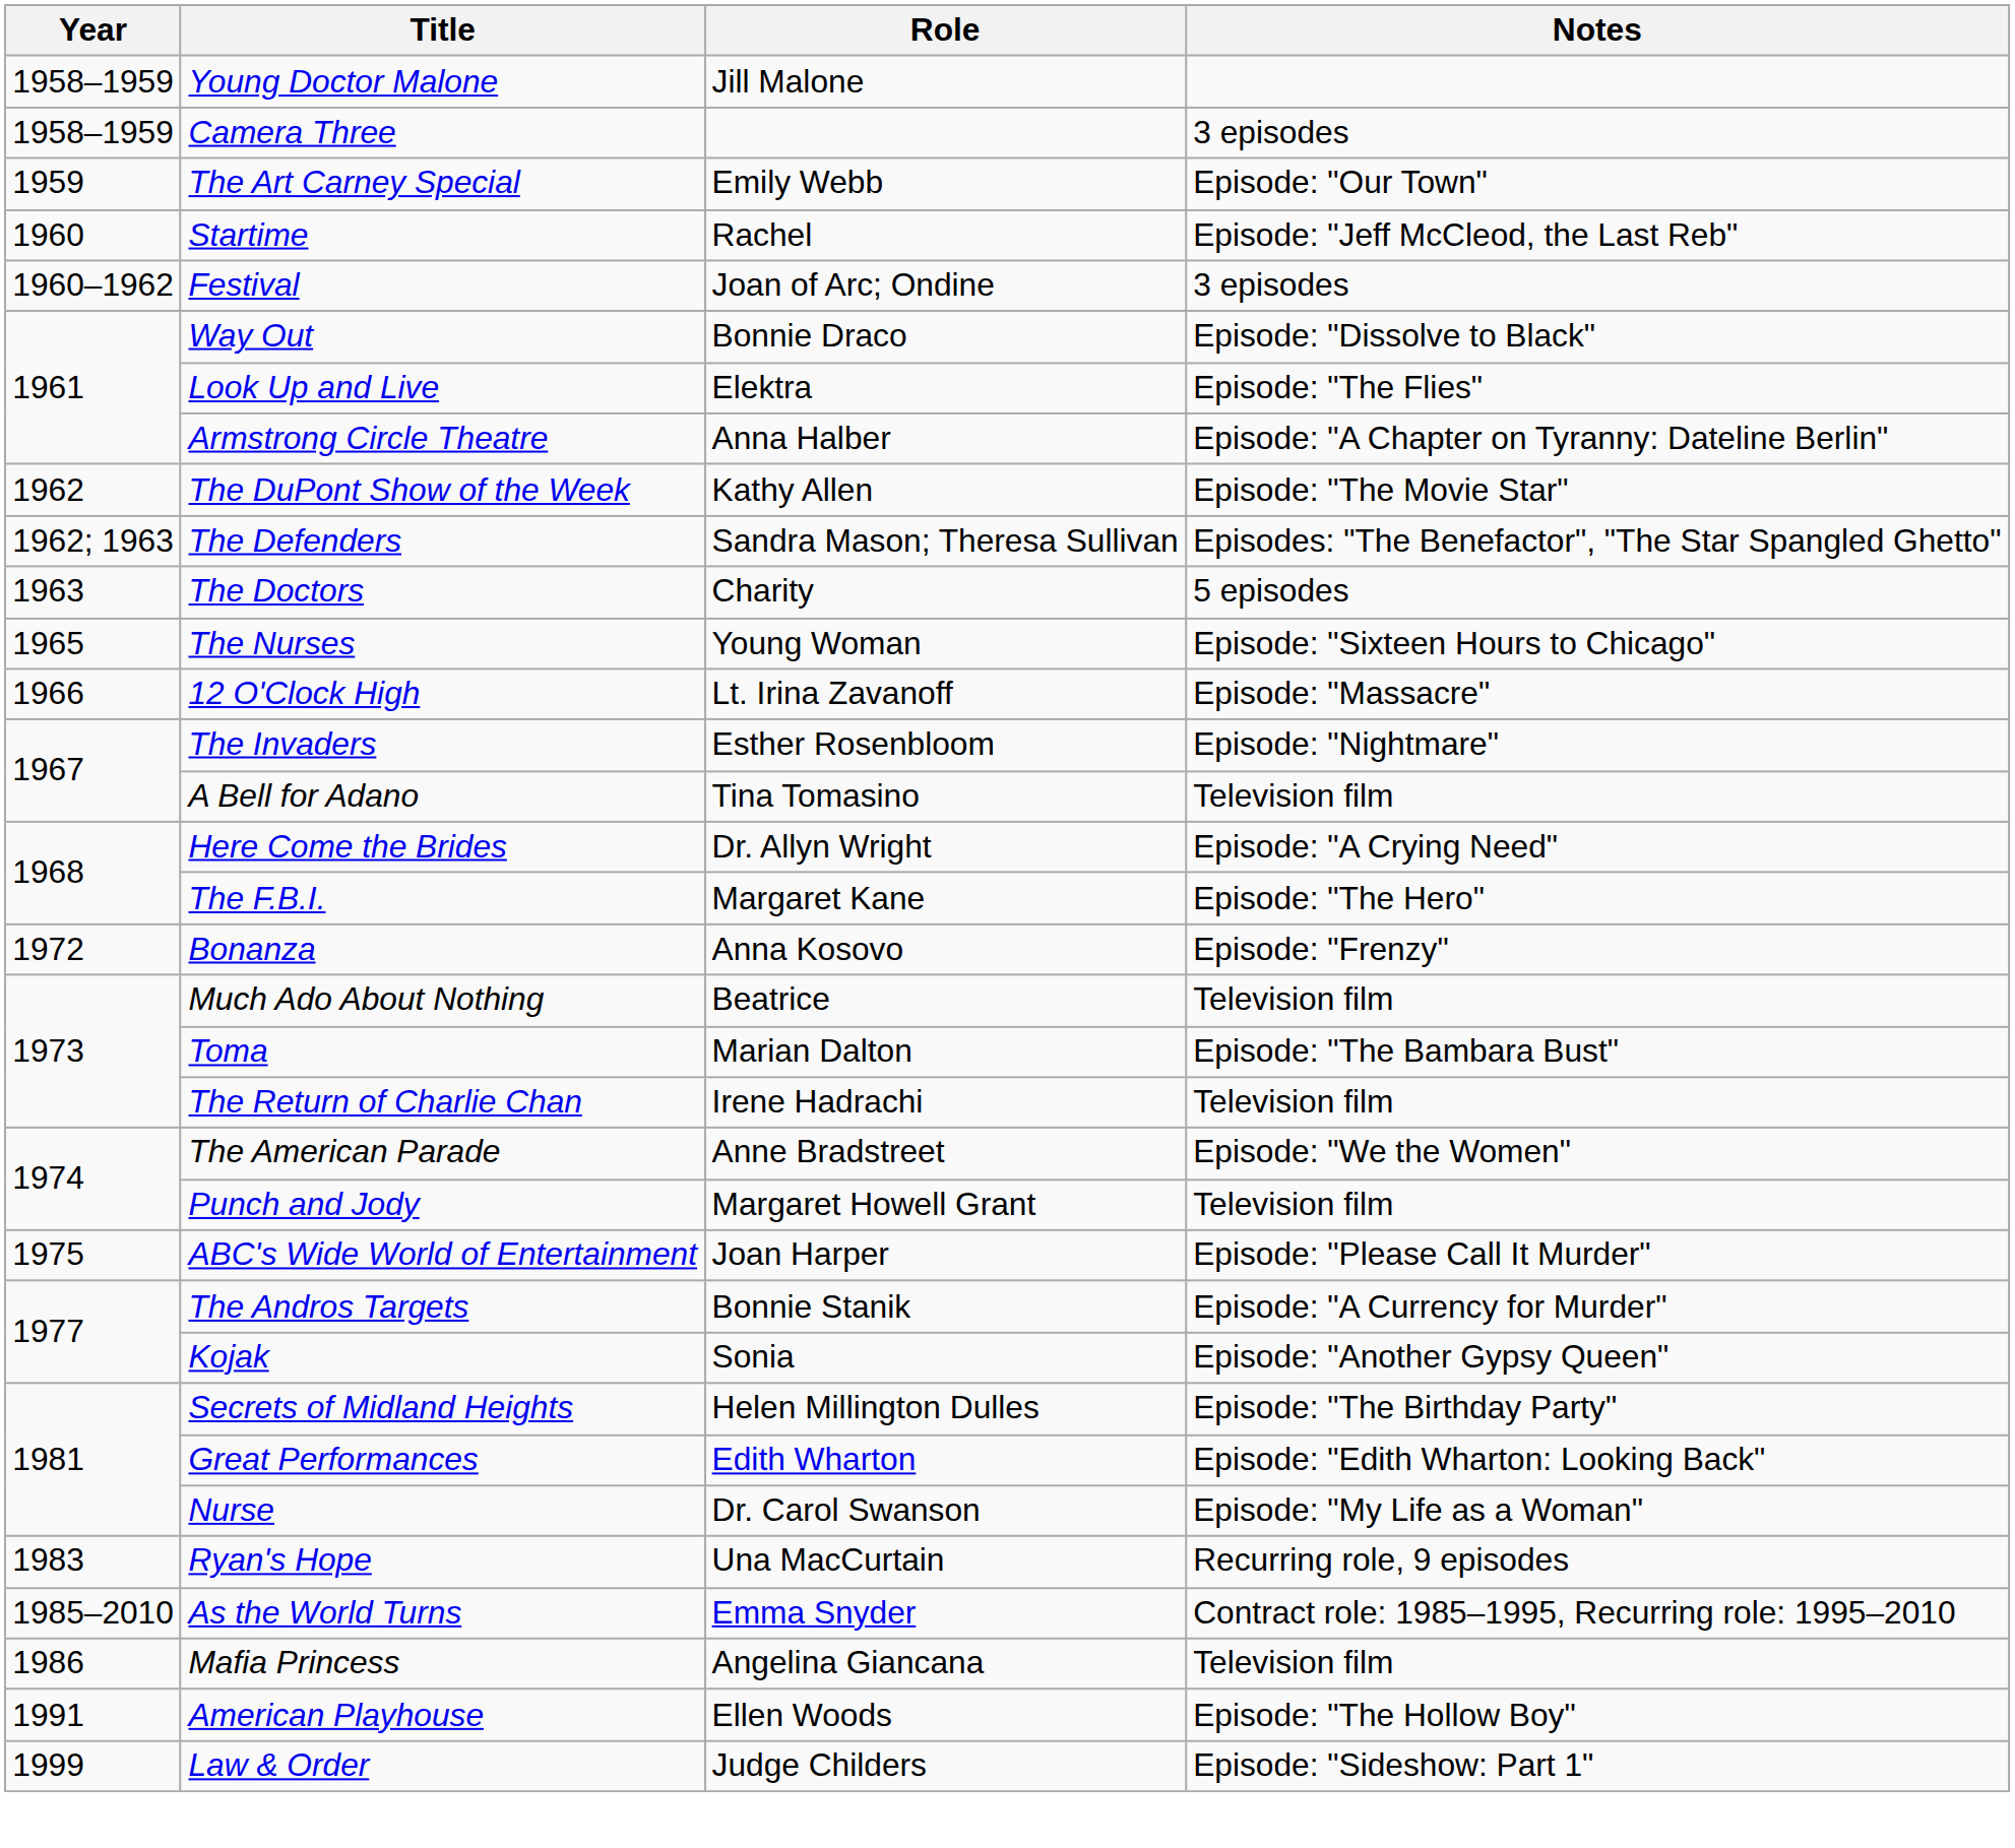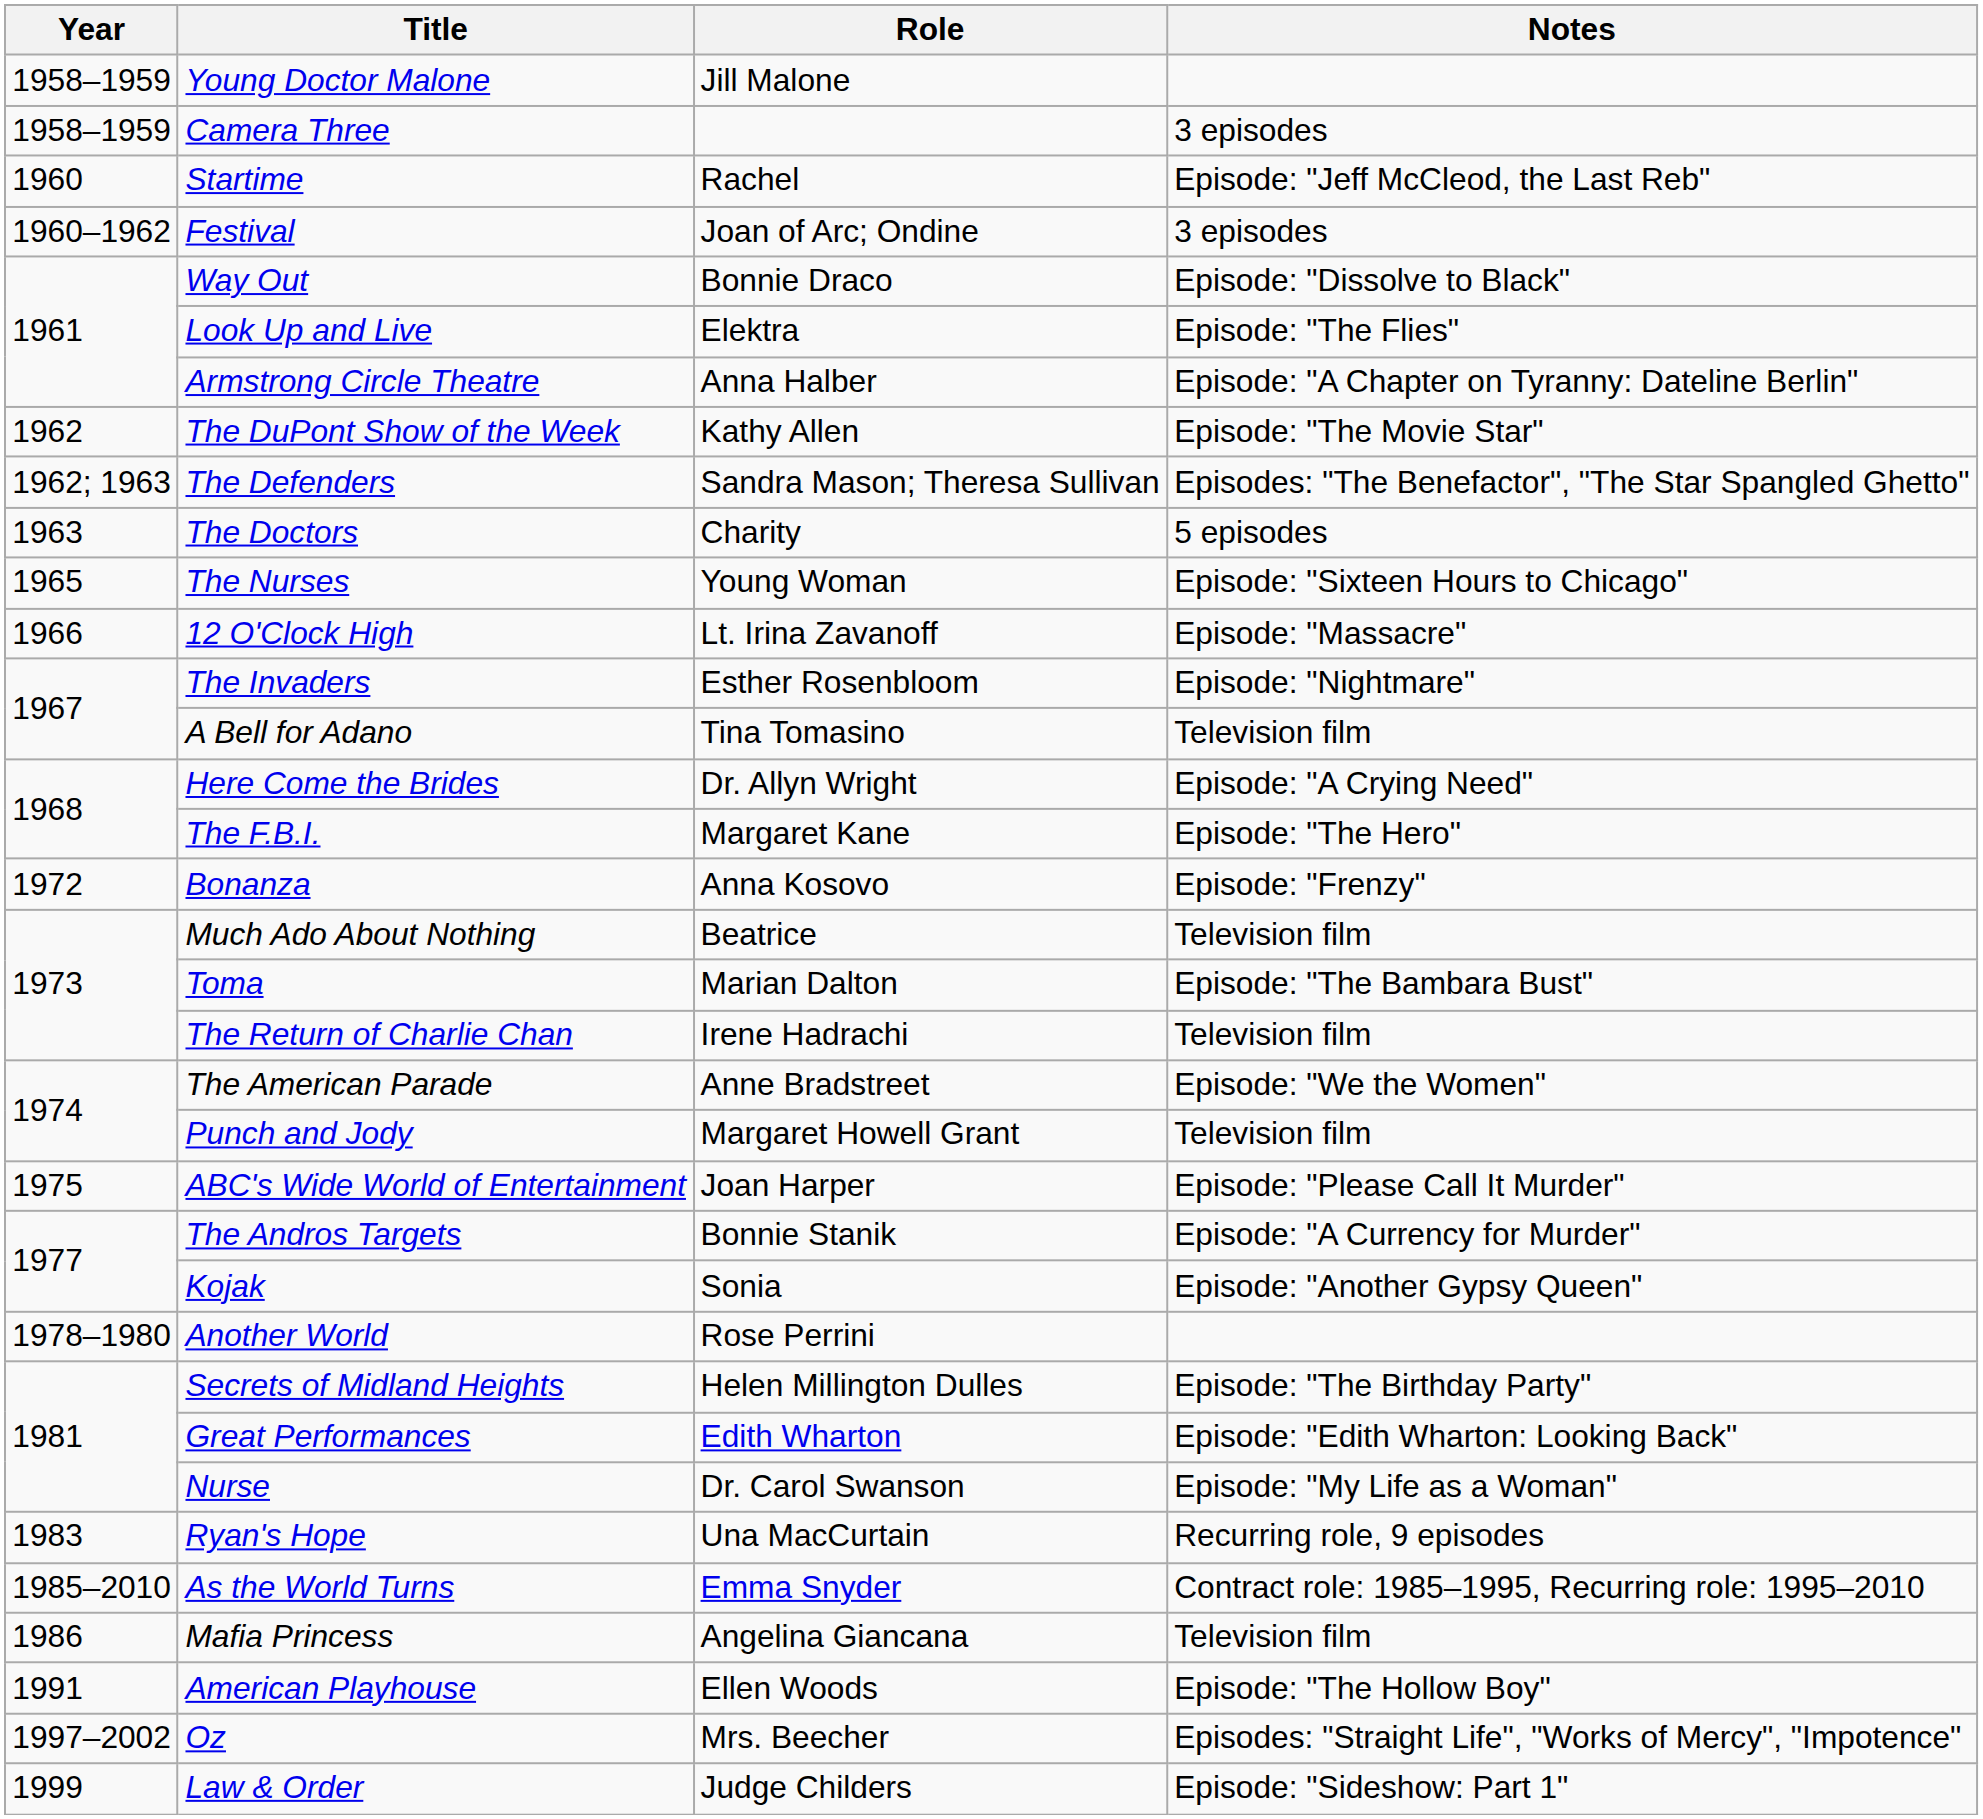- row: 1959 | The Art Carney Special | Emily Webb | Episode: "Our Town"
+ row: 1978–1980 | Another World | Rose Perrini
+ row: 1997–2002 | Oz | Mrs. Beecher | Episodes: "Straight Life", "Works of Mercy", "Impotence"
